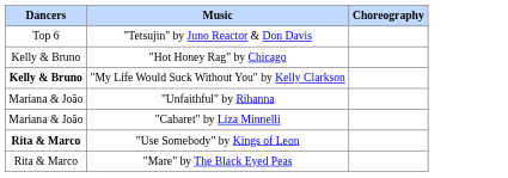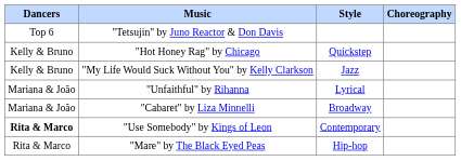+ column: Style | Quickstep | Jazz | Lyrical | Broadway | Contemporary | Hip-hop
"My Life Would Suck Without You" by Kelly Clarkson | Dancers: bold -> normal
